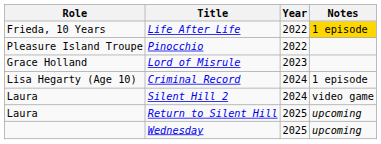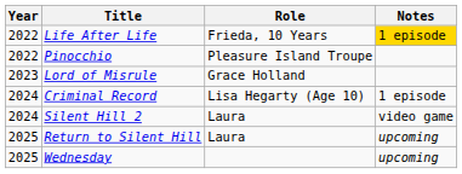columns swapped: Year <-> Role
